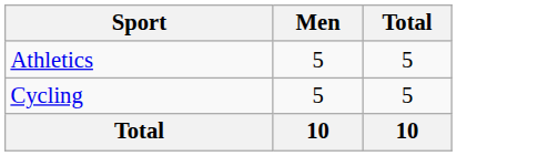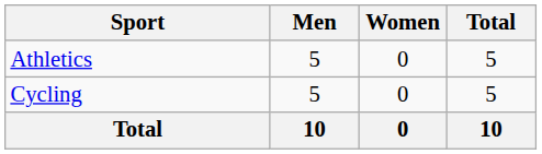+ column: Women | 0 | 0 | 0
